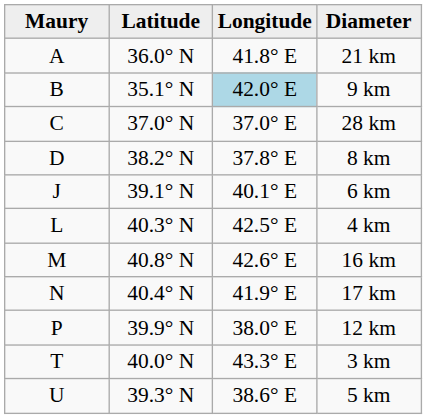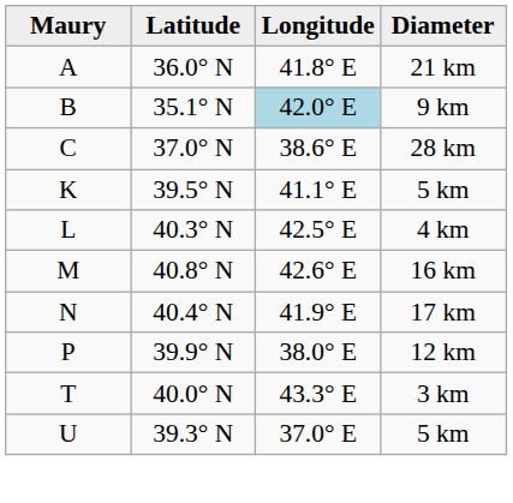28 km | Longitude: 37.0° E -> 38.6° E
- row: D | 38.2° N | 37.8° E | 8 km
- row: J | 39.1° N | 40.1° E | 6 km
+ row: K | 39.5° N | 41.1° E | 5 km
U / 5 km | Longitude: 38.6° E -> 37.0° E
